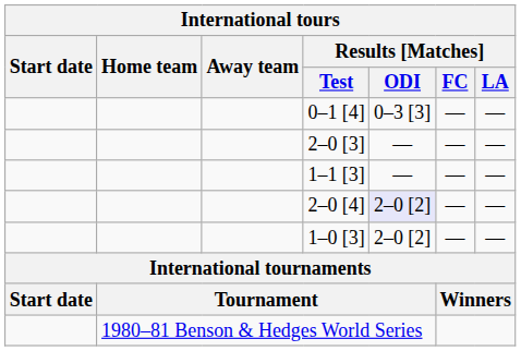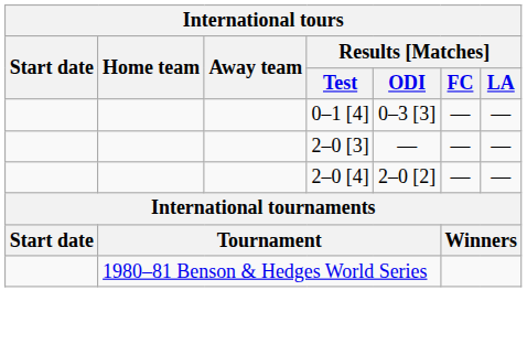- row: 1–1 [3] | — | — | —
2–0 [4] | Results [Matches] / ODI: lavender background -> no background
- row: 1–0 [3] | 2–0 [2] | — | —
